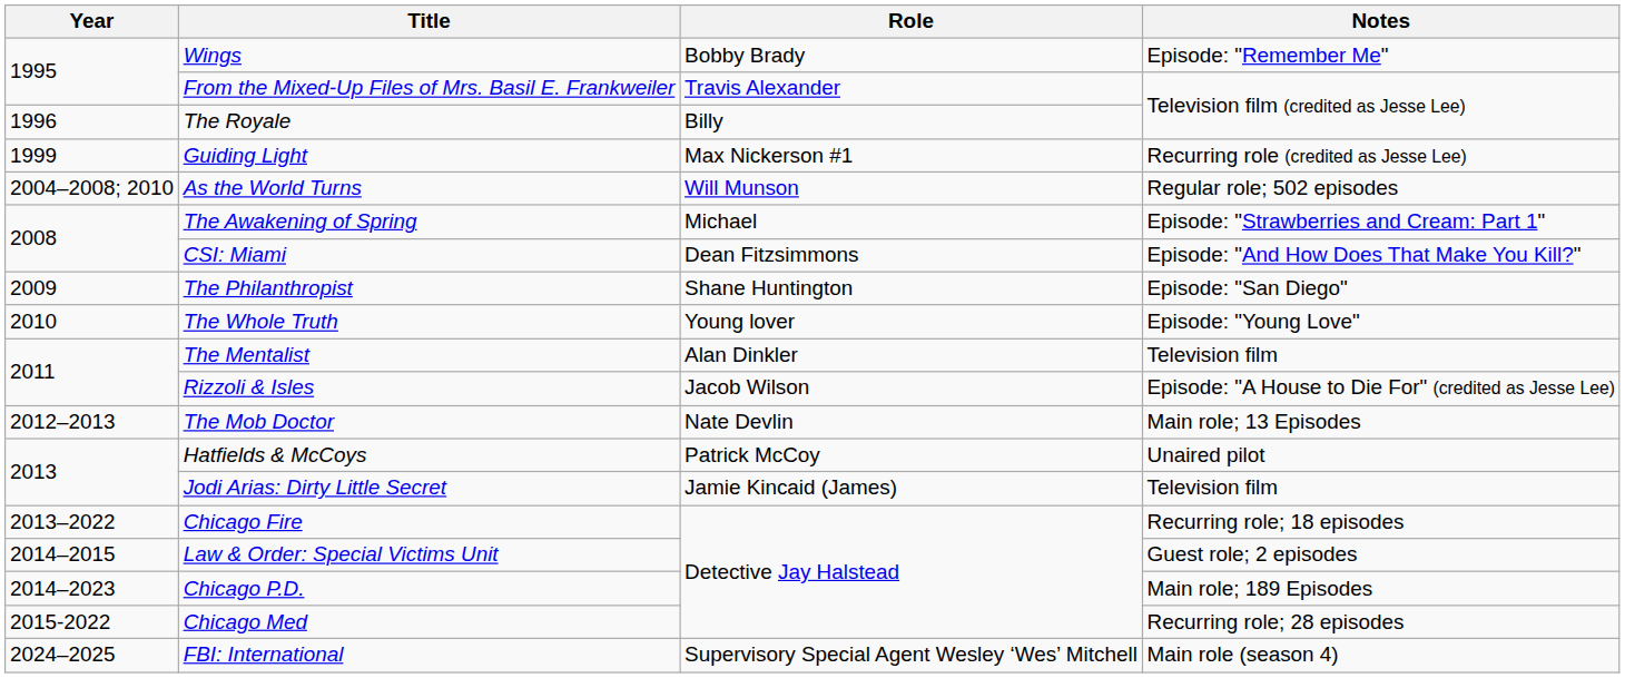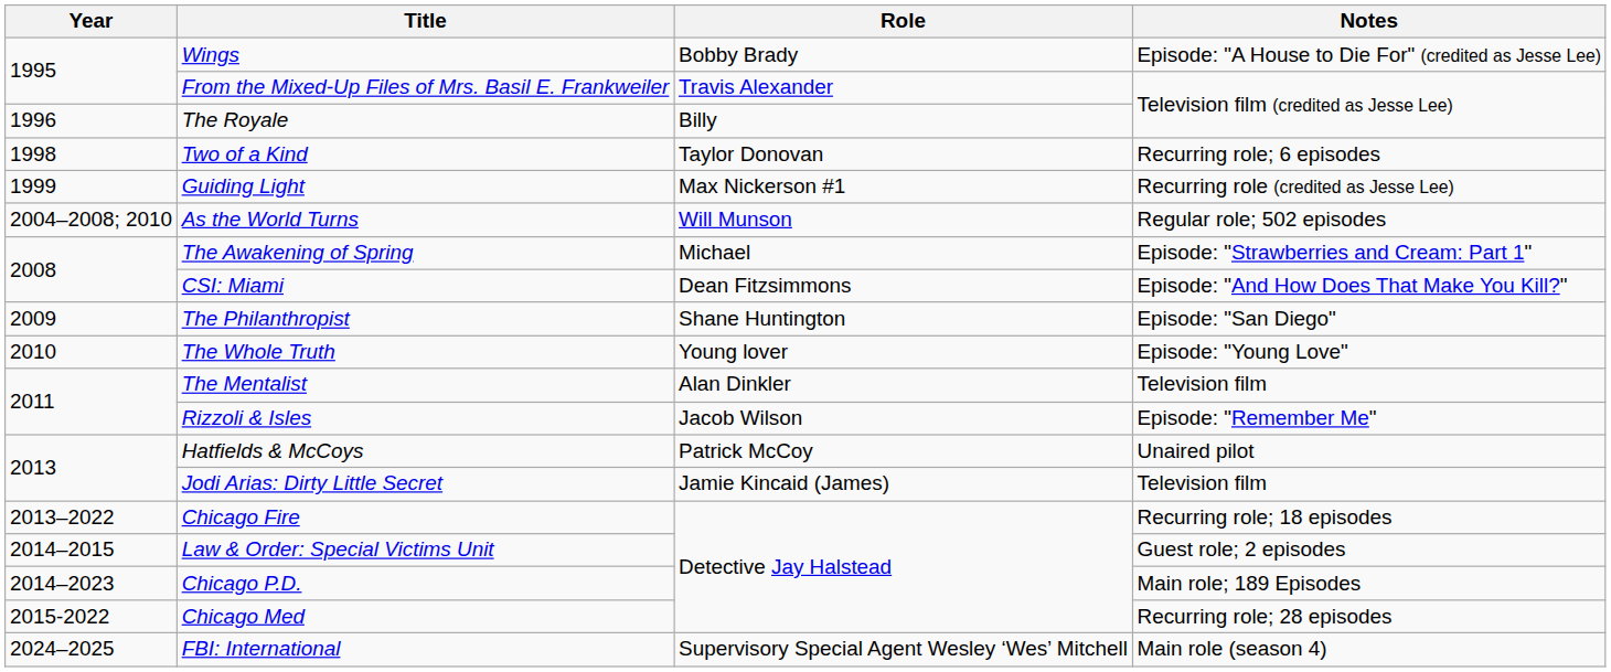Wings | Notes: Episode: "Remember Me" -> Episode: "A House to Die For" (credited as Jesse Lee)
+ row: 1998 | Two of a Kind | Taylor Donovan | Recurring role; 6 episodes
Rizzoli & Isles | Notes: Episode: "A House to Die For" (credited as Jesse Lee) -> Episode: "Remember Me"
- row: 2012–2013 | The Mob Doctor | Nate Devlin | Main role; 13 Episodes
